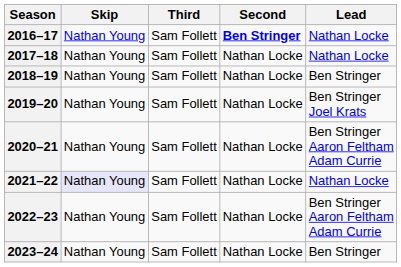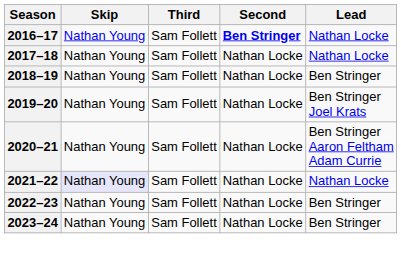2022–23 | Lead: Ben Stringer Aaron Feltham Adam Currie -> Ben Stringer
